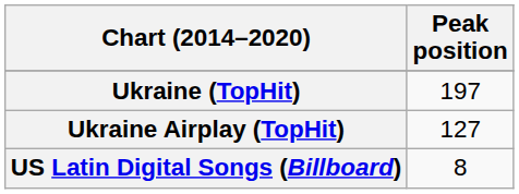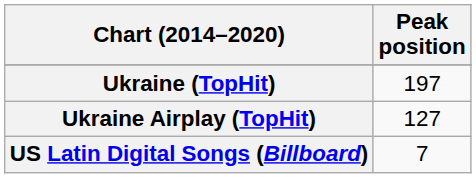US Latin Digital Songs (Billboard) | Peak position: 8 -> 7
